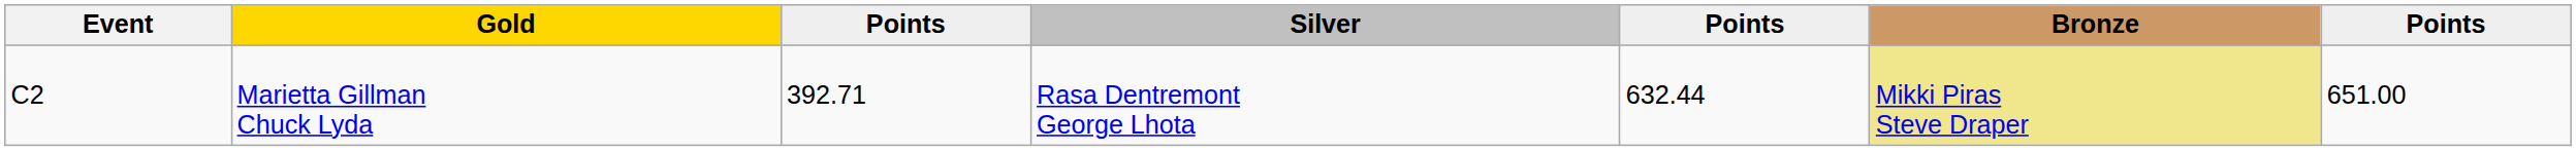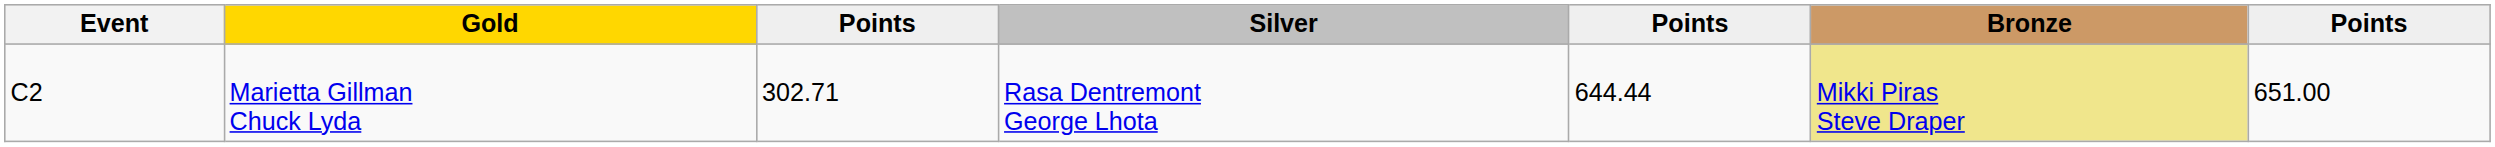Marietta Gillman Chuck Lyda | column 3: 392.71 -> 302.71
Marietta Gillman Chuck Lyda | column 5: 632.44 -> 644.44
